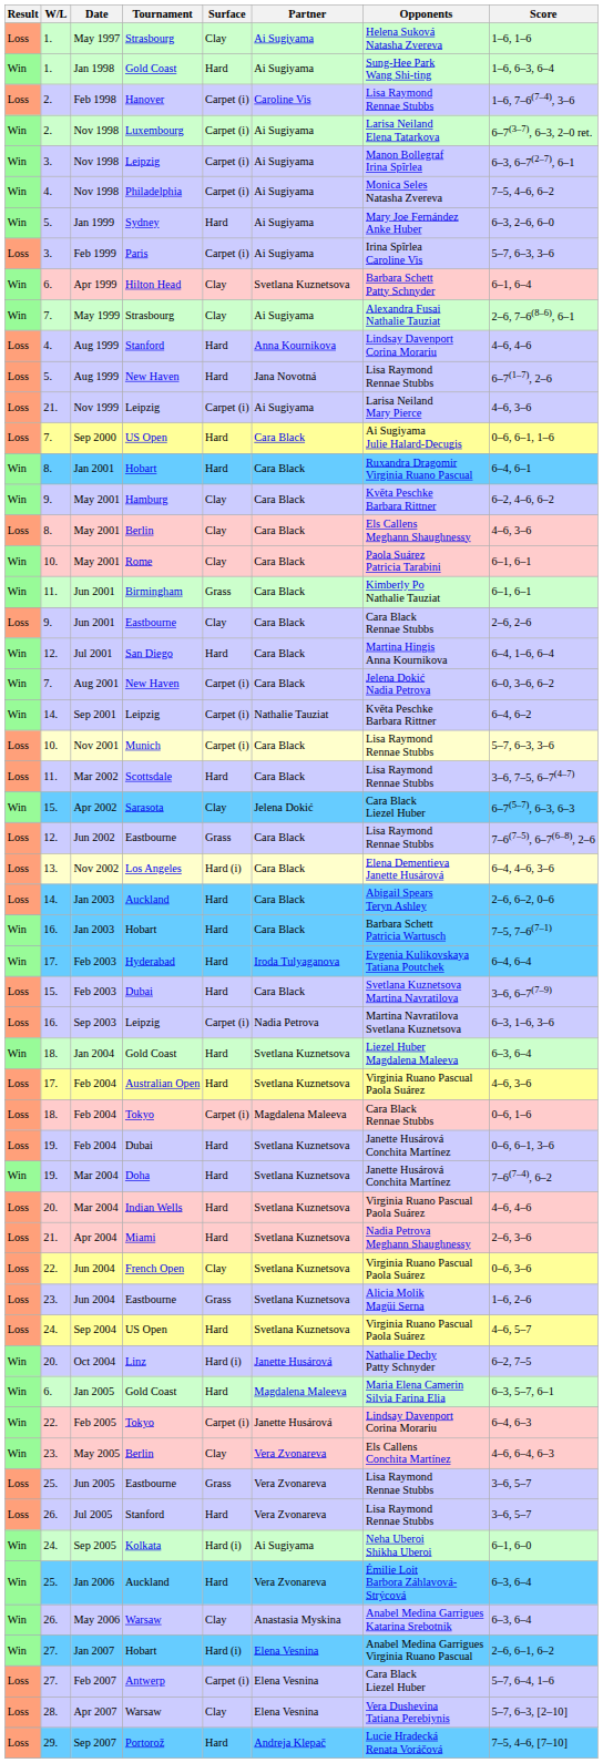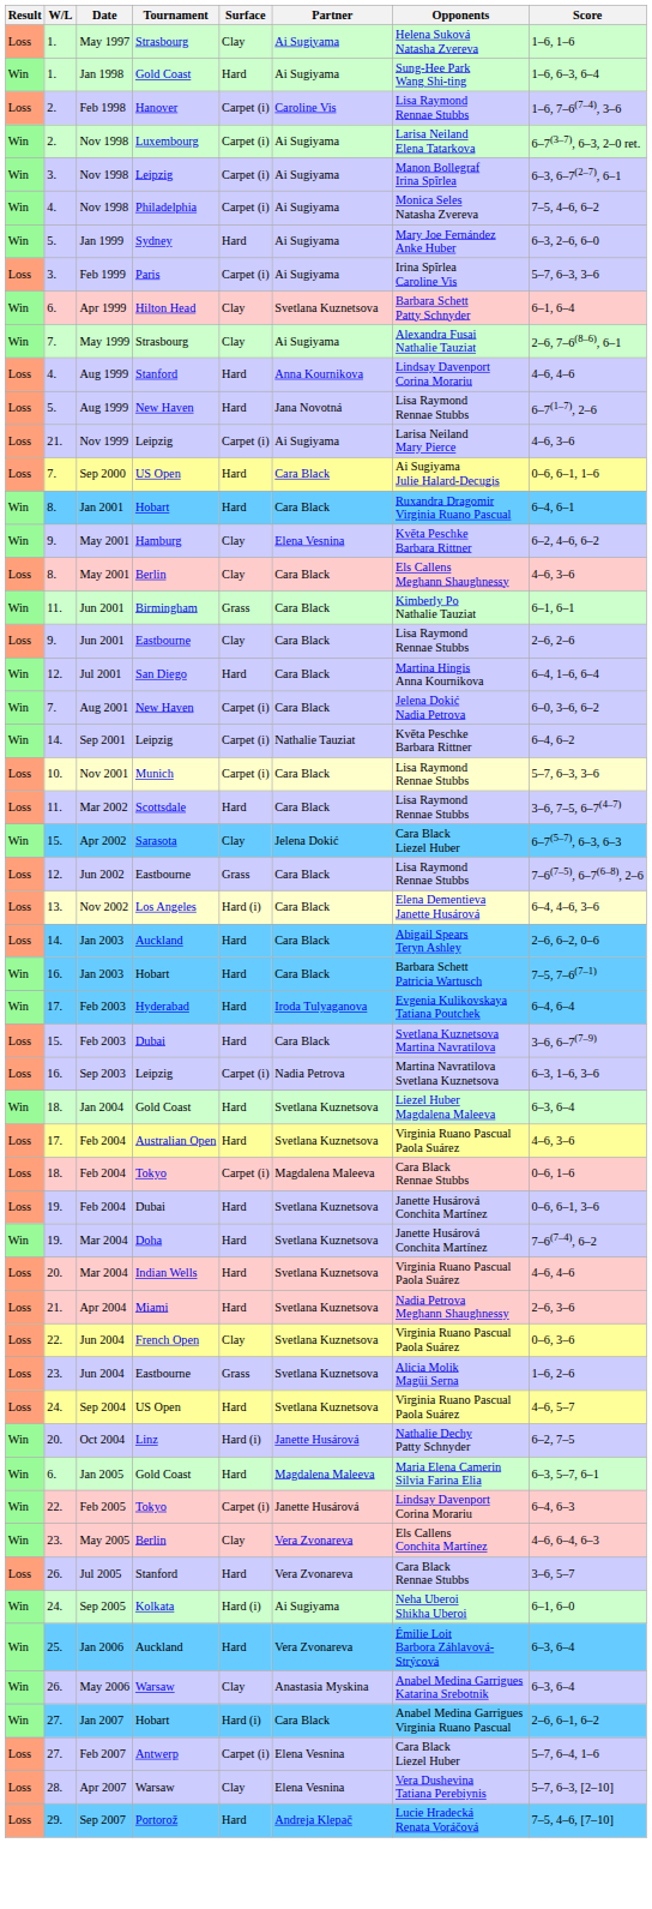May 2001 / Hamburg | Partner: Cara Black -> Elena Vesnina
- row: Win | 10. | May 2001 | Rome | Clay | Cara Black | Paola Suárez Patricia Tarabini | 6–1, 6–1
Jun 2001 / Eastbourne | Opponents: Cara Black Rennae Stubbs -> Lisa Raymond Rennae Stubbs
- row: Loss | 25. | Jun 2005 | Eastbourne | Grass | Vera Zvonareva | Lisa Raymond Rennae Stubbs | 3–6, 5–7
Jul 2005 | Opponents: Lisa Raymond Rennae Stubbs -> Cara Black Rennae Stubbs
Jan 2007 | Partner: Elena Vesnina -> Cara Black
